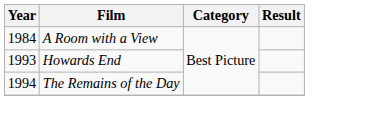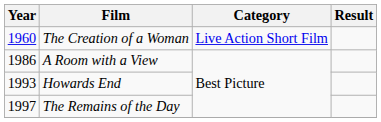+ row: 1960 | The Creation of a Woman | Live Action Short Film
A Room with a View | Year: 1984 -> 1986
The Remains of the Day | Year: 1994 -> 1997
